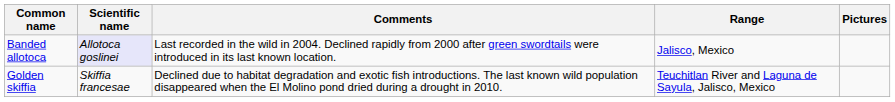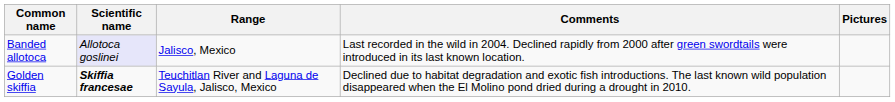columns swapped: Range <-> Comments
Golden skiffia | Scientific name: normal -> bold
